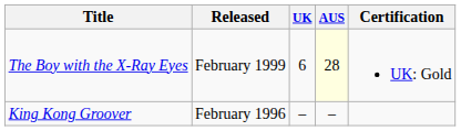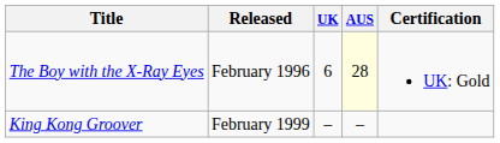The Boy with the X-Ray Eyes | Released: February 1999 -> February 1996
King Kong Groover | Released: February 1996 -> February 1999
